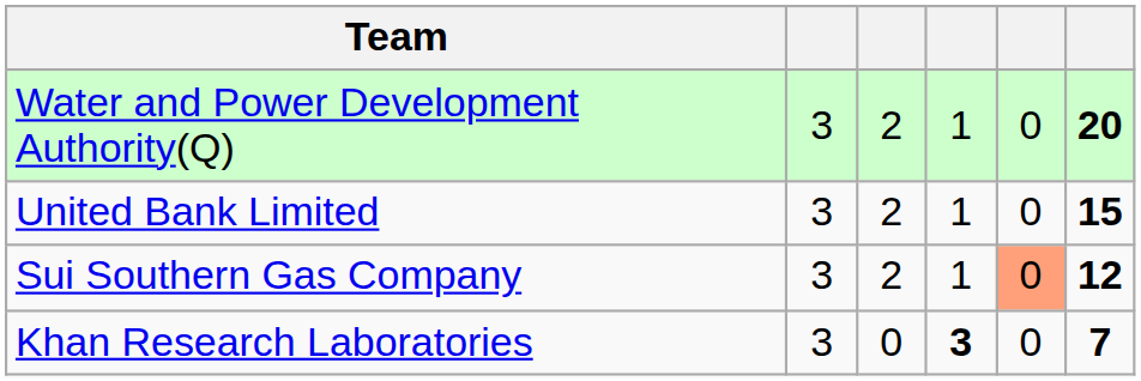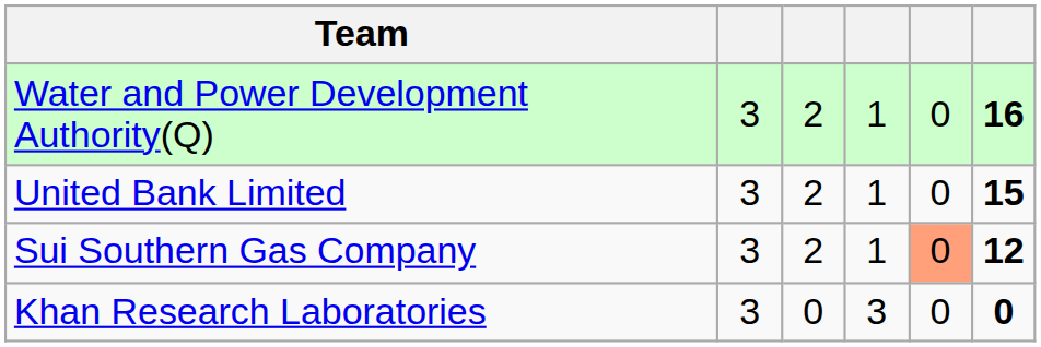Water and Power Development Authority(Q) | column 6: 20 -> 16
Khan Research Laboratories | column 4: bold -> normal
Khan Research Laboratories | column 6: 7 -> 0
